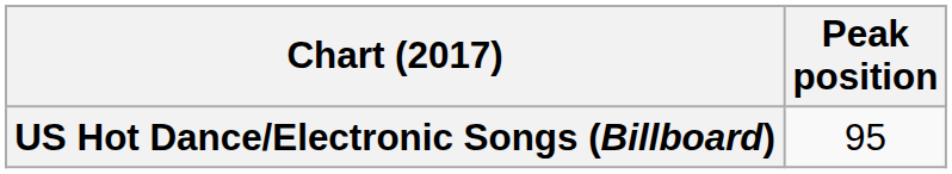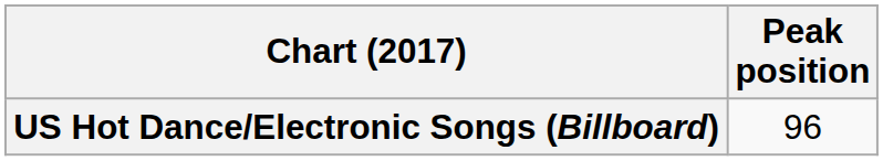US Hot Dance/Electronic Songs (Billboard) | Peak position: 95 -> 96
